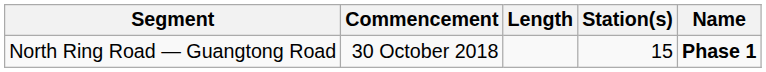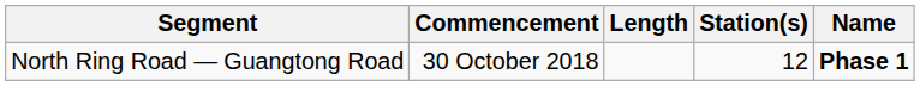North Ring Road — Guangtong Road | Station(s): 15 -> 12
